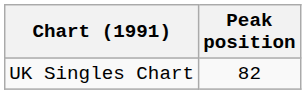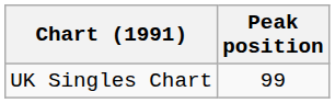UK Singles Chart | Peak position: 82 -> 99
